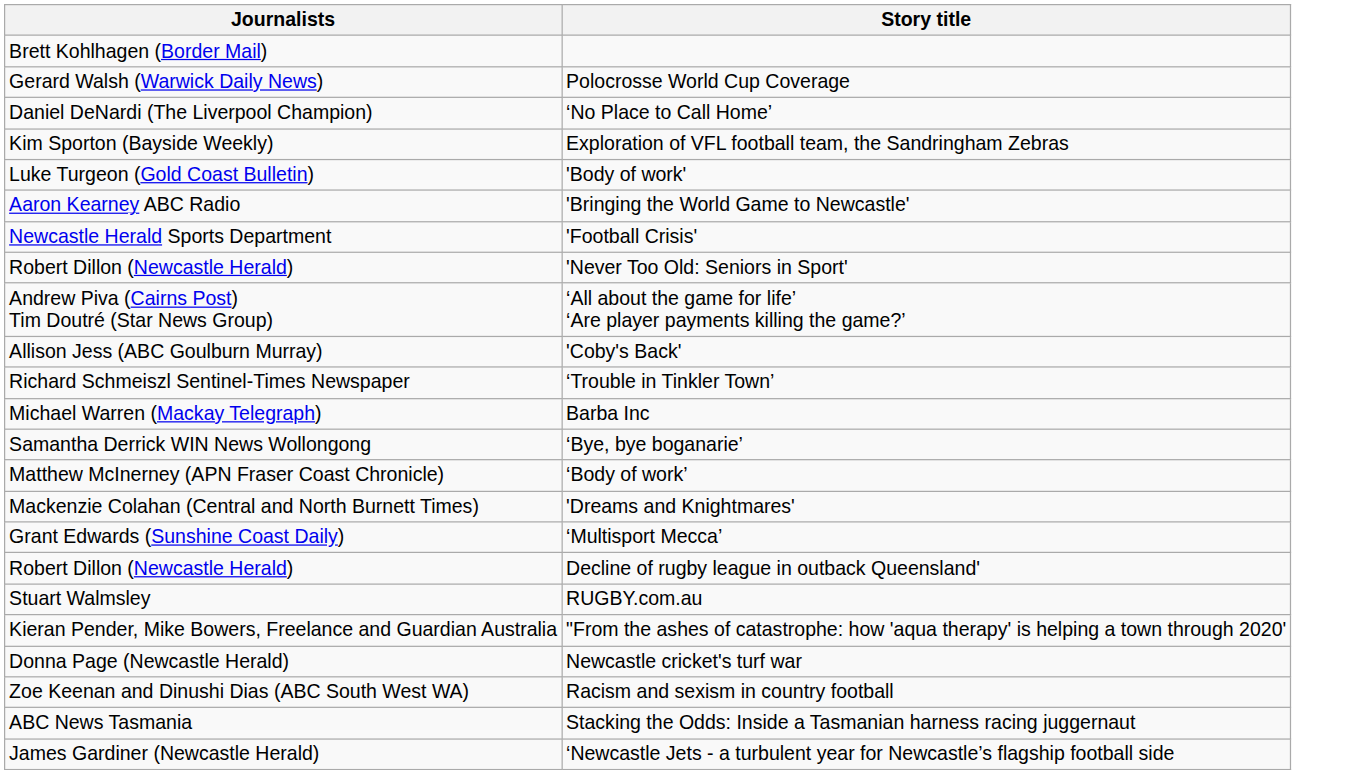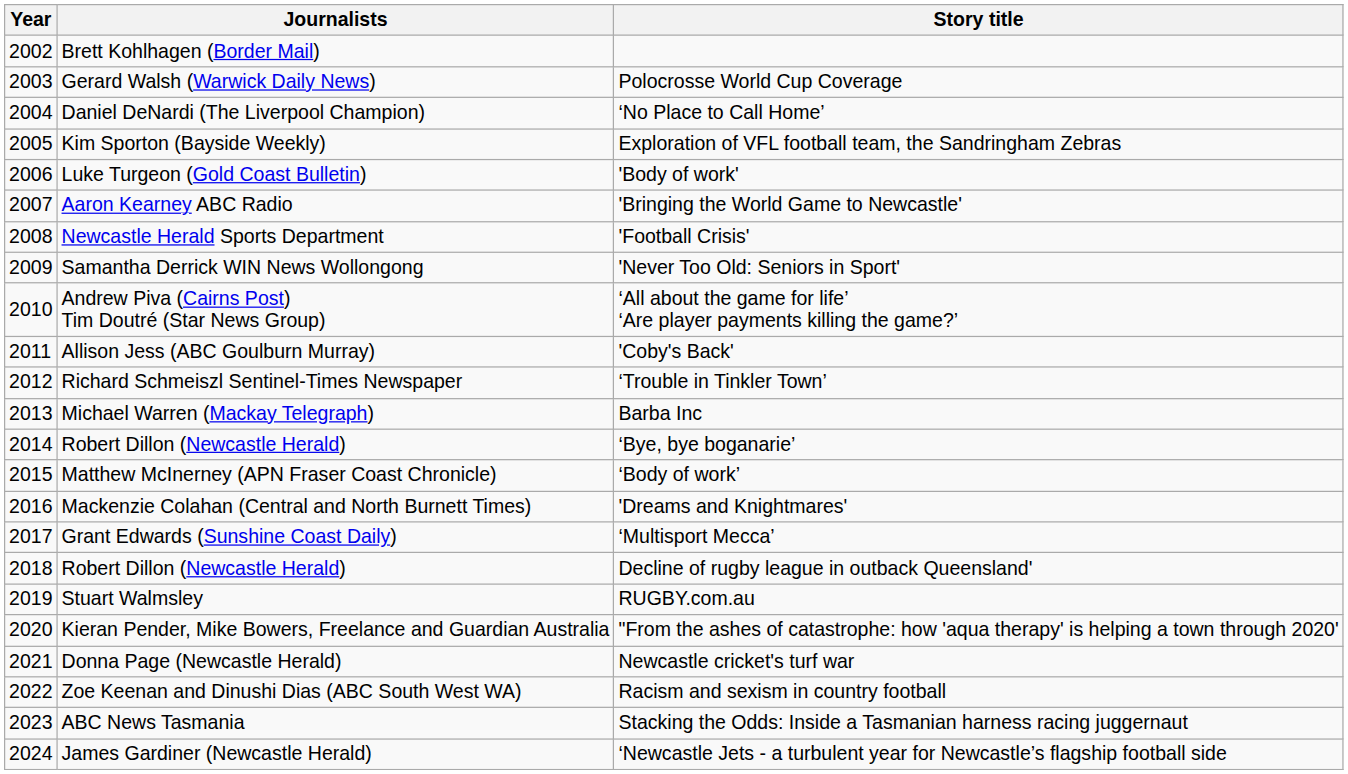+ column: Year | 2002 | 2003 | 2004 | 2005 | 2006 | 2007 | 2008 | 2009 | 2010 | 2011 | 2012 | 2013 | 2014 | 2015 | 2016 | 2017 | 2018 | 2019 | 2020 | 2021 | 2022 | 2023 | 2024
'Never Too Old: Seniors in Sport' | Journalists: Robert Dillon (Newcastle Herald) -> Samantha Derrick WIN News Wollongong
‘Bye, bye boganarie’ | Journalists: Samantha Derrick WIN News Wollongong -> Robert Dillon (Newcastle Herald)
